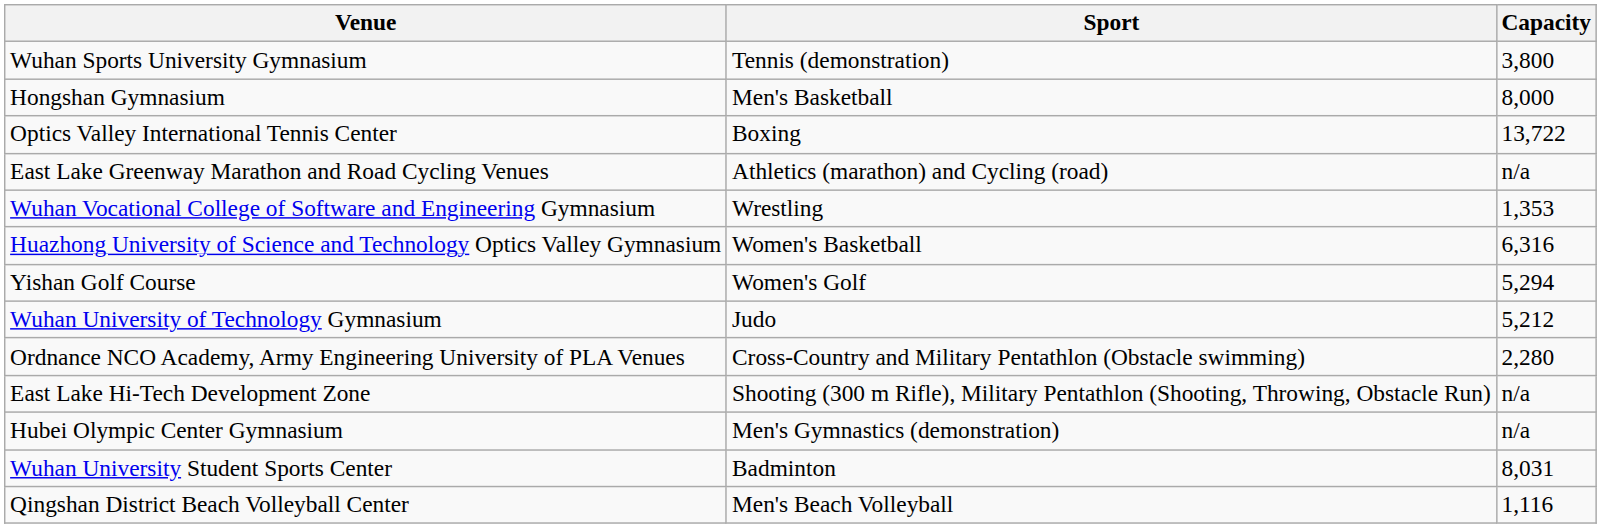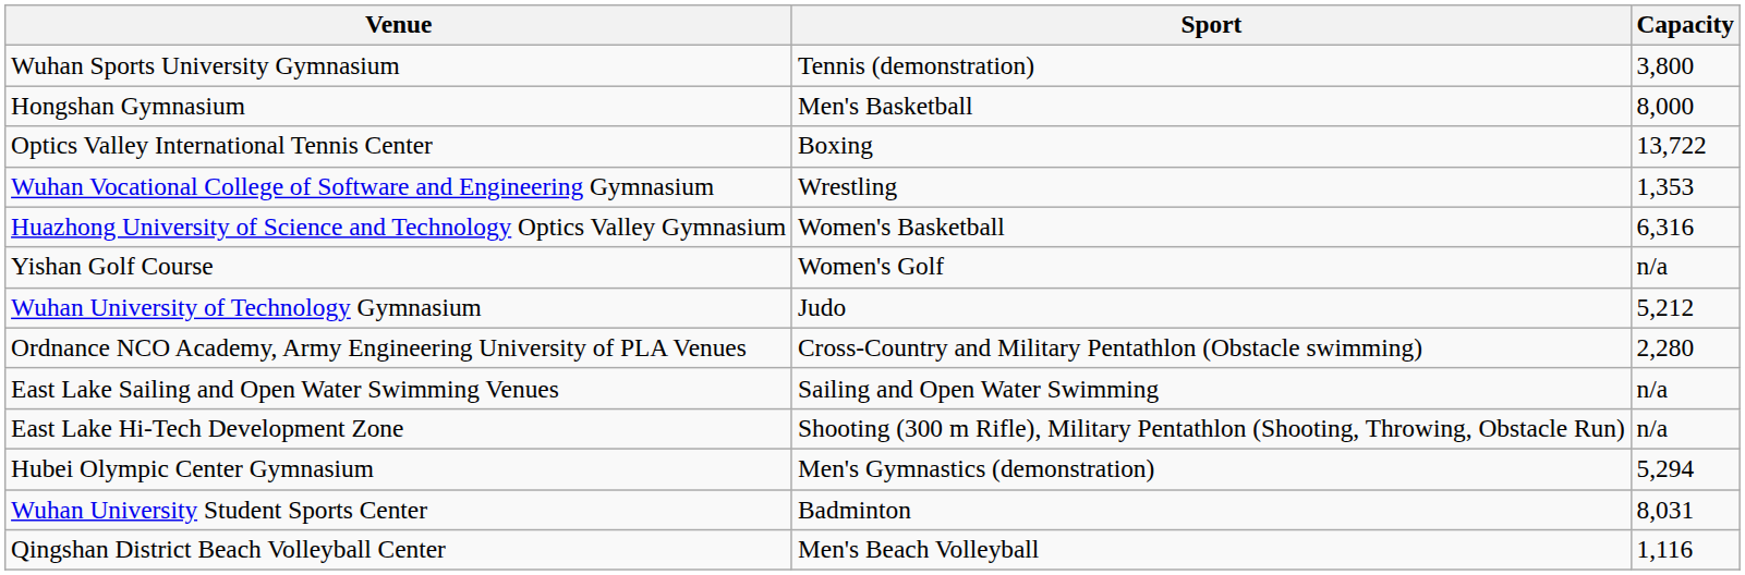- row: East Lake Greenway Marathon and Road Cycling Venues | Athletics (marathon) and Cycling (road) | n/a
Yishan Golf Course | Capacity: 5,294 -> n/a
+ row: East Lake Sailing and Open Water Swimming Venues | Sailing and Open Water Swimming | n/a
Hubei Olympic Center Gymnasium | Capacity: n/a -> 5,294
